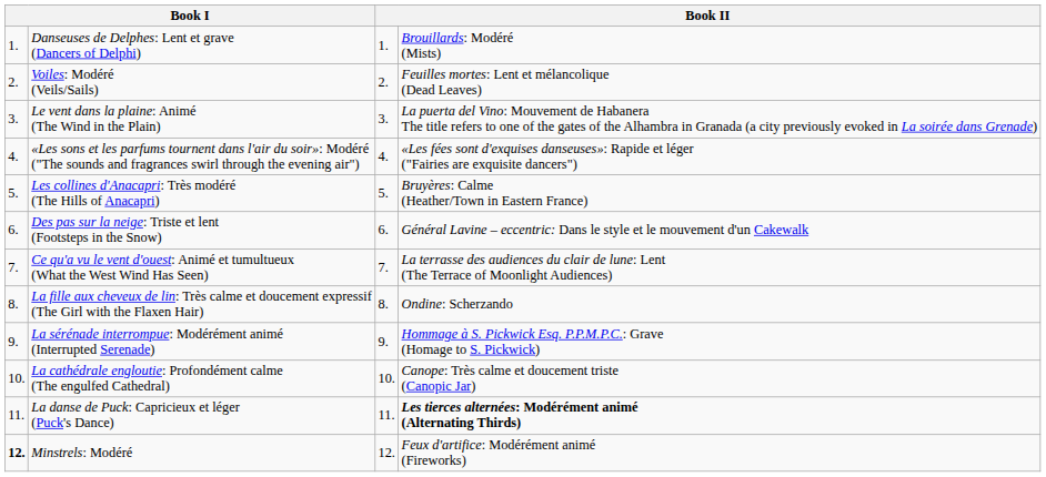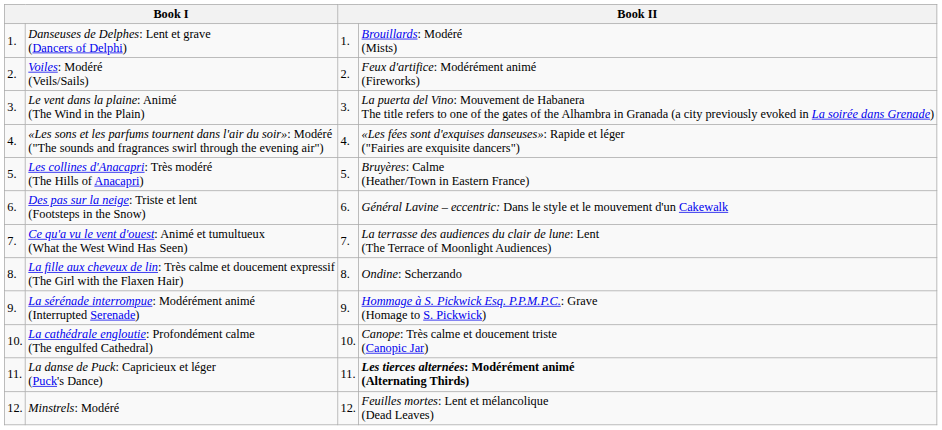Voiles: Modéré (Veils/Sails) | column 4: Feuilles mortes: Lent et mélancolique (Dead Leaves) -> Feux d'artifice: Modérément animé (Fireworks)
Minstrels: Modéré | column 1: bold -> normal
Minstrels: Modéré | column 4: Feux d'artifice: Modérément animé (Fireworks) -> Feuilles mortes: Lent et mélancolique (Dead Leaves)
